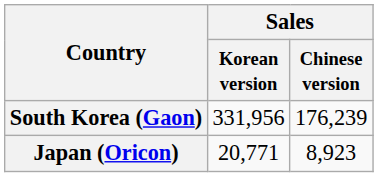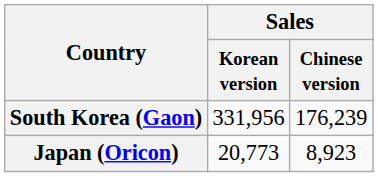Japan (Oricon) | Sales / Korean version: 20,771 -> 20,773
